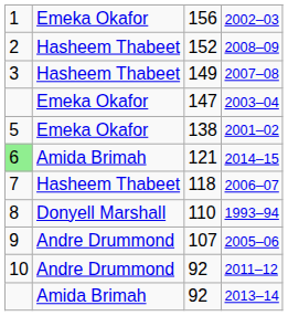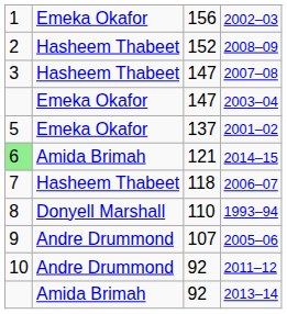2007–08 | column 3: 149 -> 147
2001–02 | column 3: 138 -> 137
